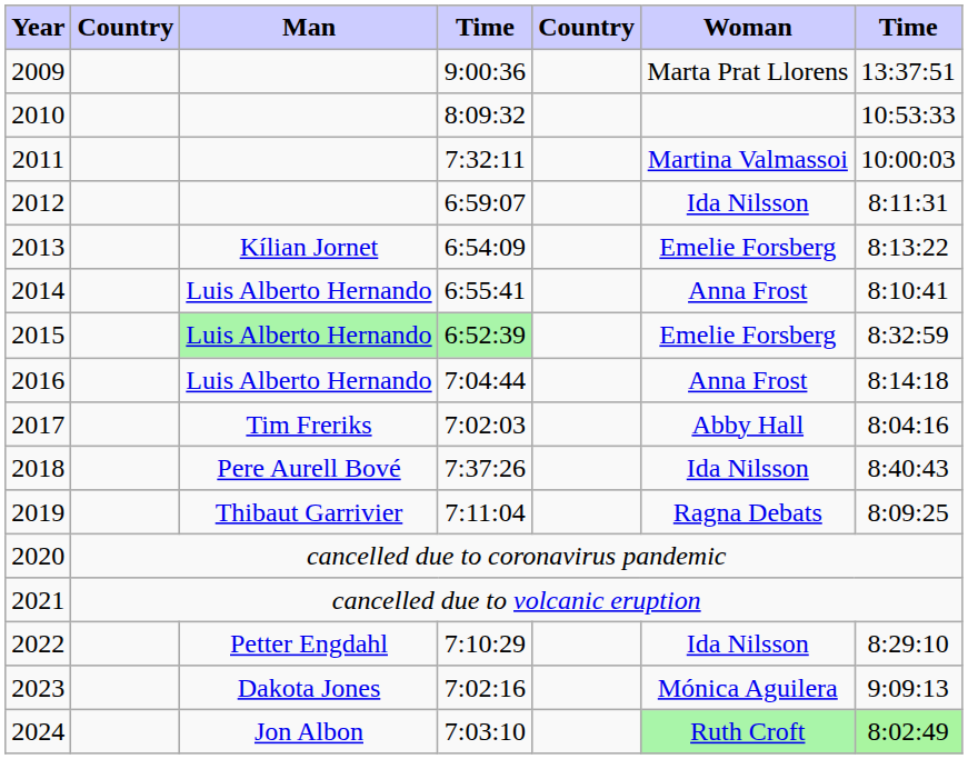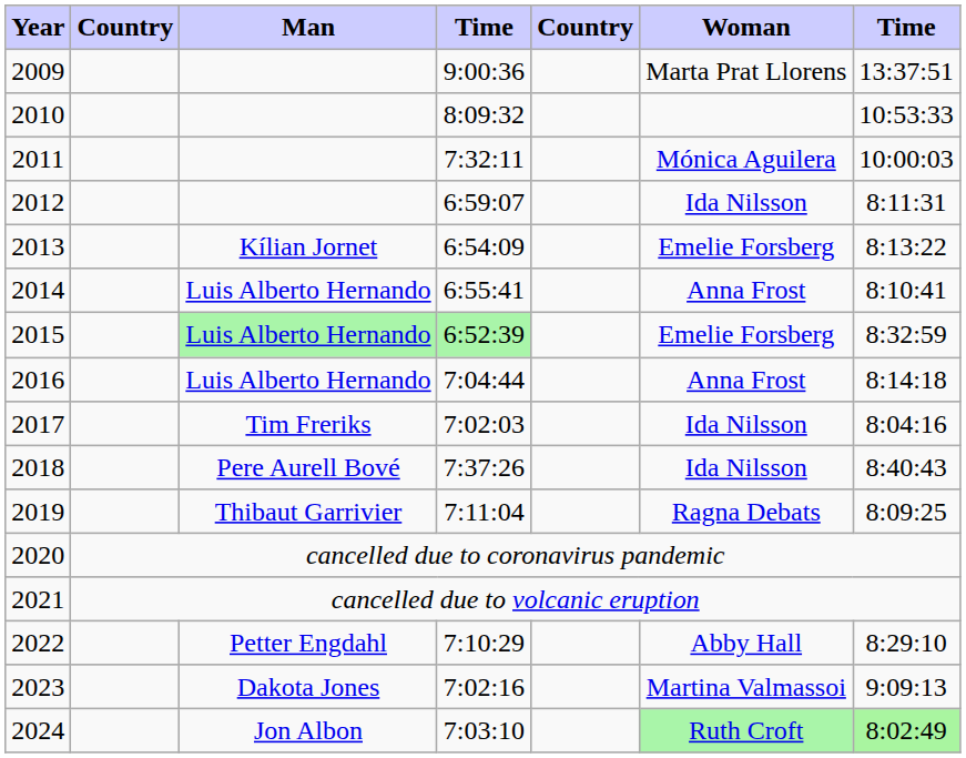2011 | Woman: Martina Valmassoi -> Mónica Aguilera
2017 | Woman: Abby Hall -> Ida Nilsson
2022 | Woman: Ida Nilsson -> Abby Hall
2023 | Woman: Mónica Aguilera -> Martina Valmassoi
